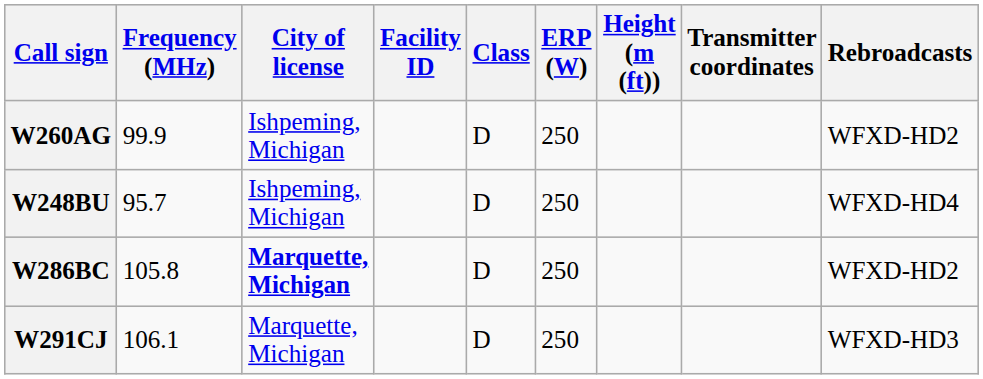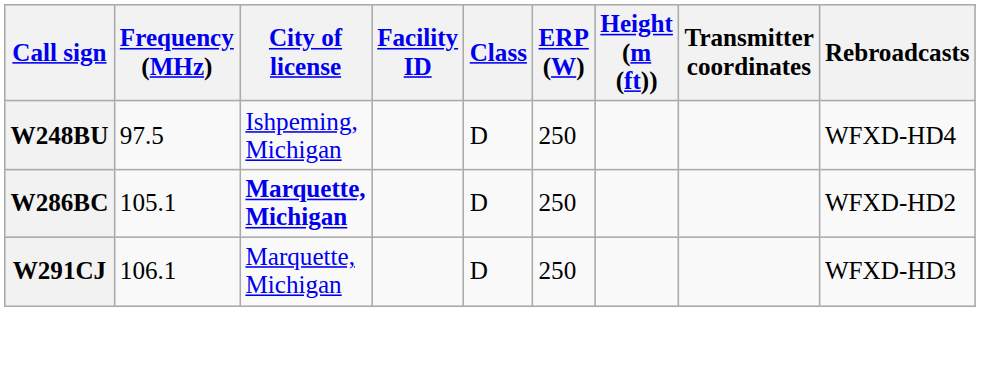- row: W260AG | 99.9 | Ishpeming, Michigan | D | 250 | WFXD-HD2
W248BU | Frequency (MHz): 95.7 -> 97.5
W286BC | Frequency (MHz): 105.8 -> 105.1
